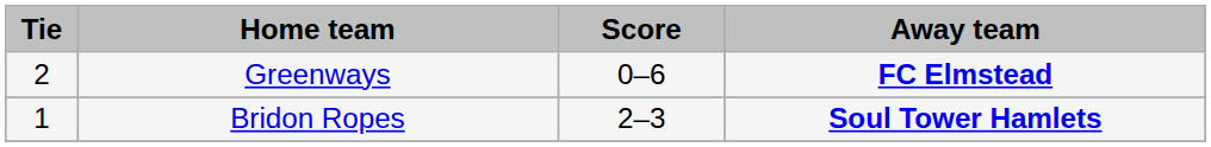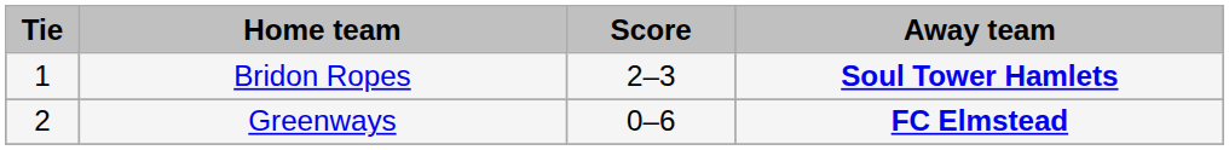rows swapped: Bridon Ropes <-> Greenways
